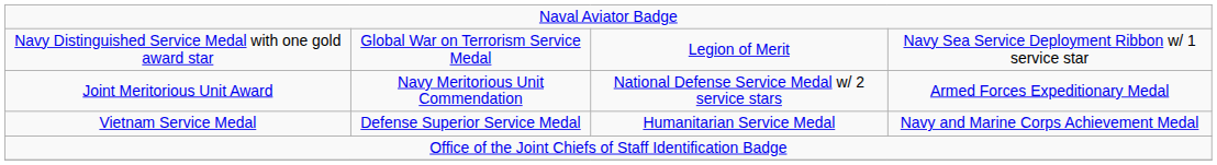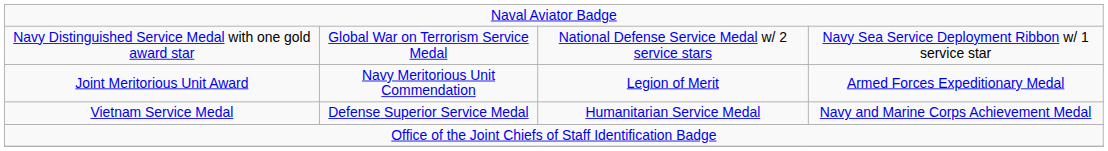Navy Distinguished Service Medal with one gold award star | column 3: Legion of Merit -> National Defense Service Medal w/ 2 service stars
Joint Meritorious Unit Award | column 3: National Defense Service Medal w/ 2 service stars -> Legion of Merit
